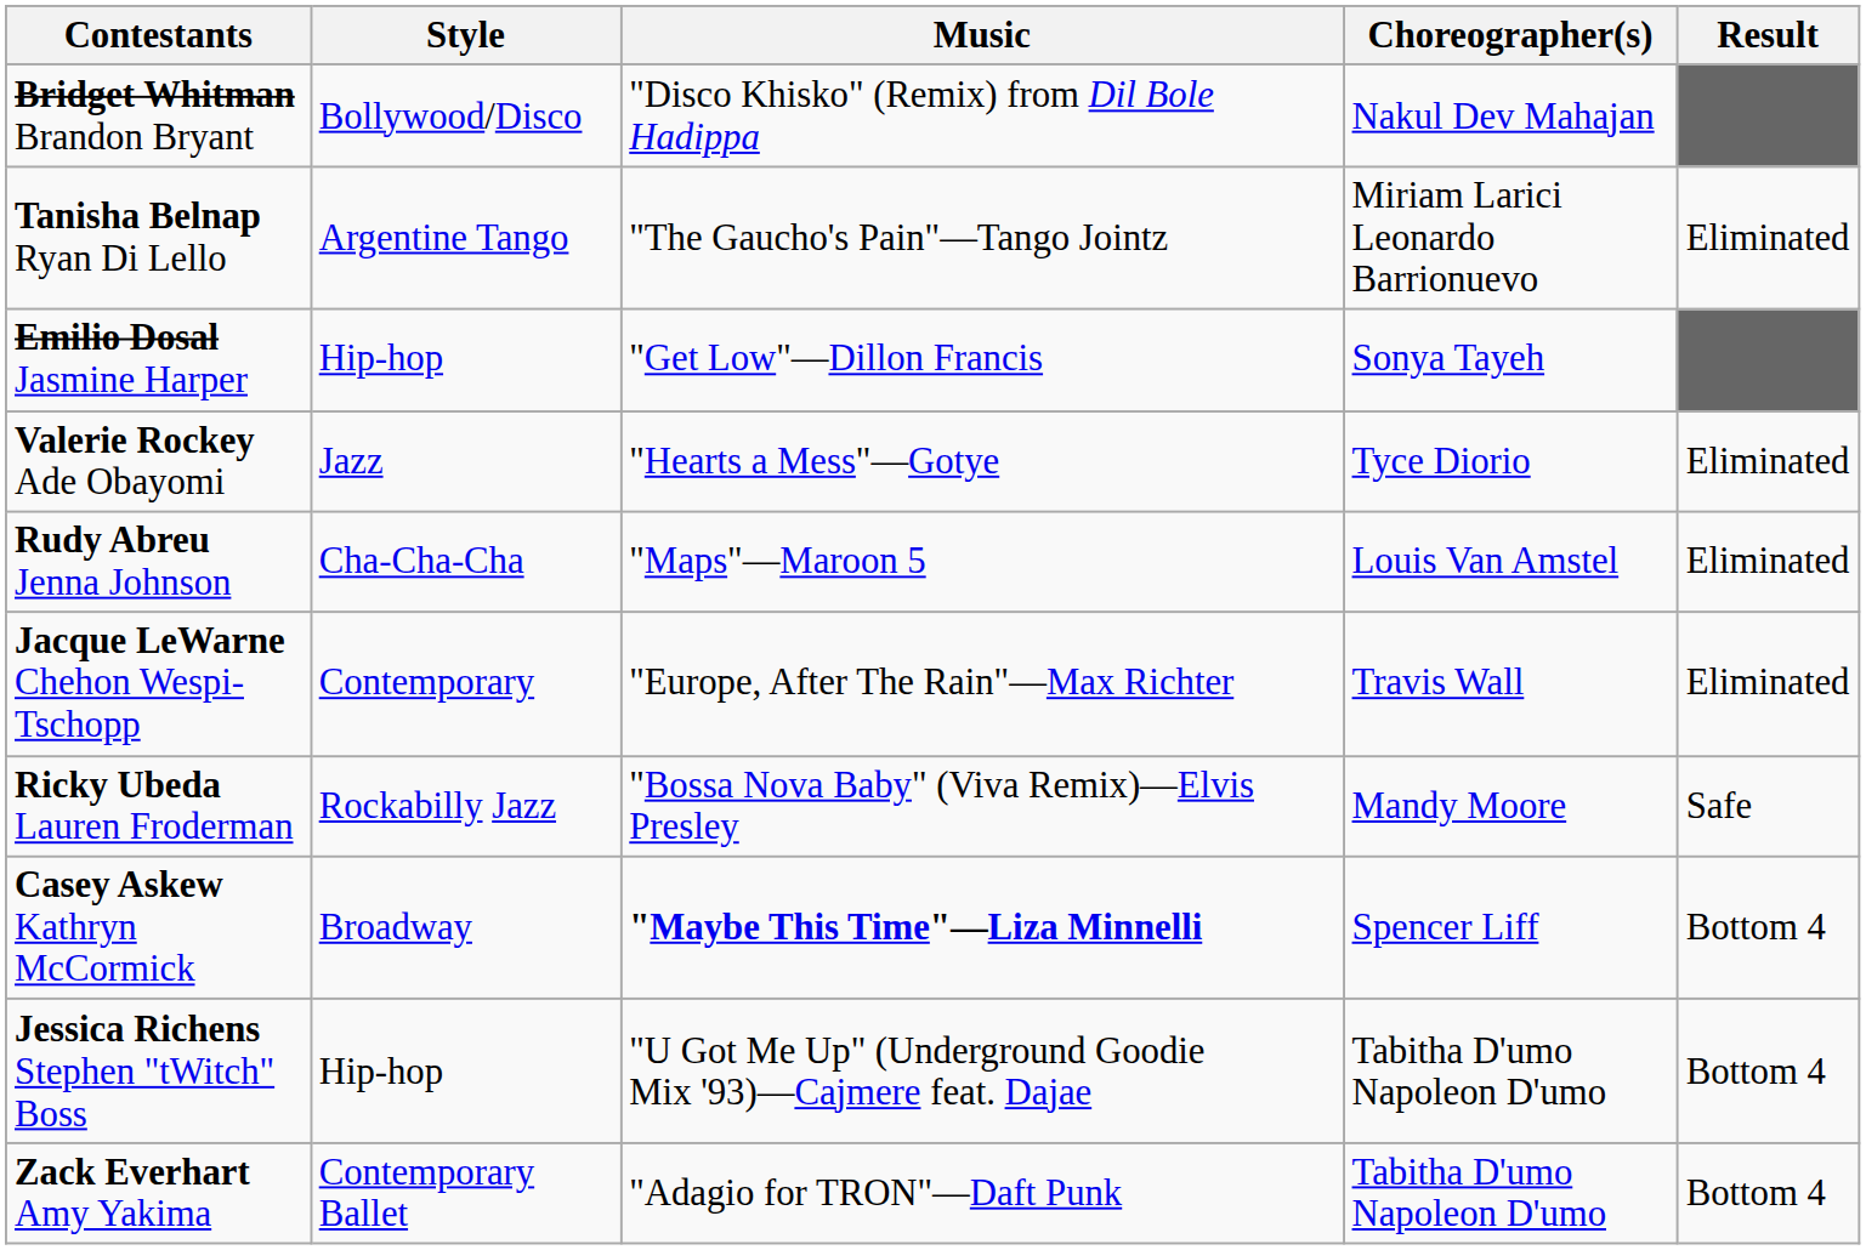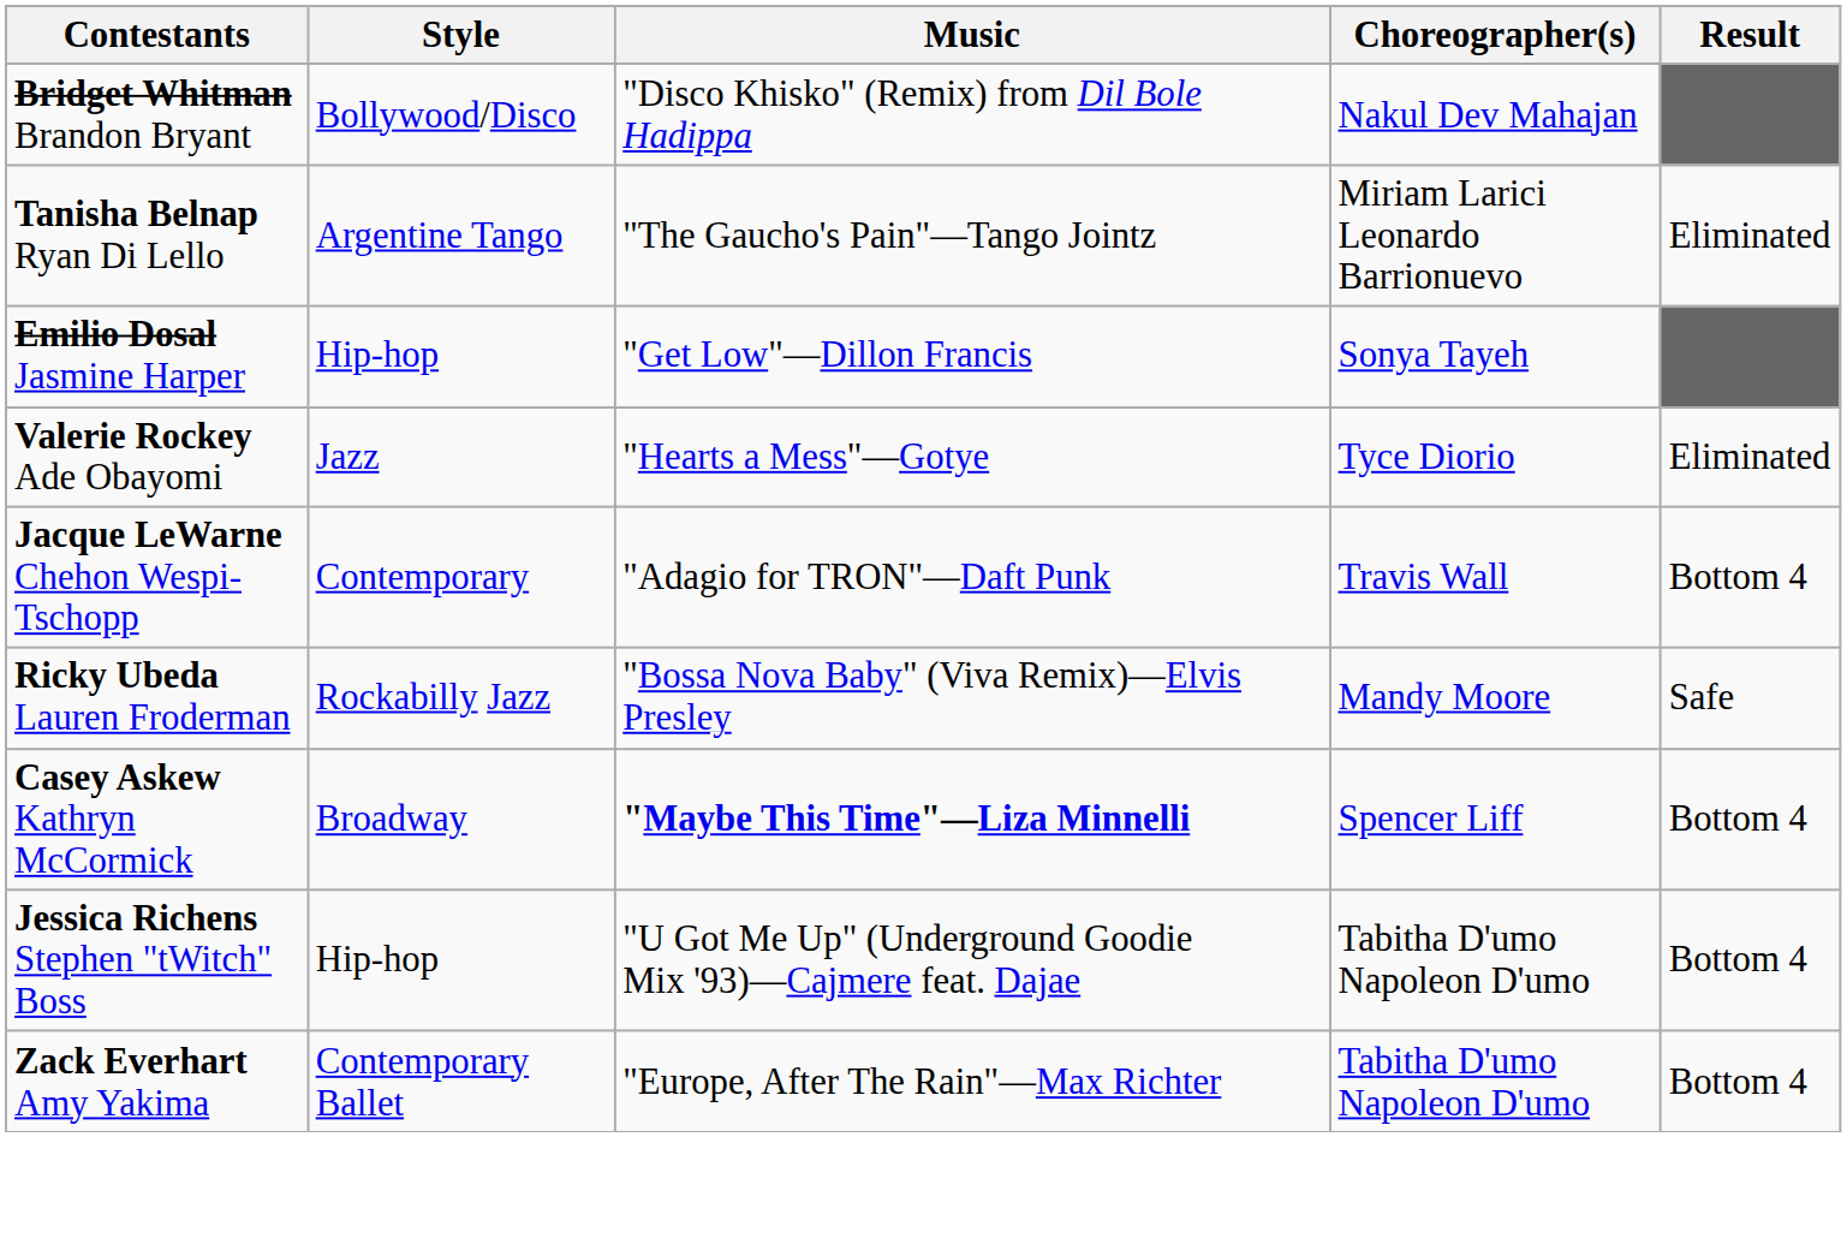- row: Rudy Abreu Jenna Johnson | Cha-Cha-Cha | "Maps"—Maroon 5 | Louis Van Amstel | Eliminated
Jacque LeWarne Chehon Wespi-Tschopp | Music: "Europe, After The Rain"—Max Richter -> "Adagio for TRON"—Daft Punk
Jacque LeWarne Chehon Wespi-Tschopp | Result: Eliminated -> Bottom 4
Zack Everhart Amy Yakima | Music: "Adagio for TRON"—Daft Punk -> "Europe, After The Rain"—Max Richter
